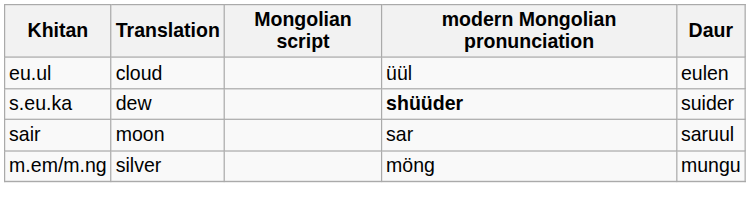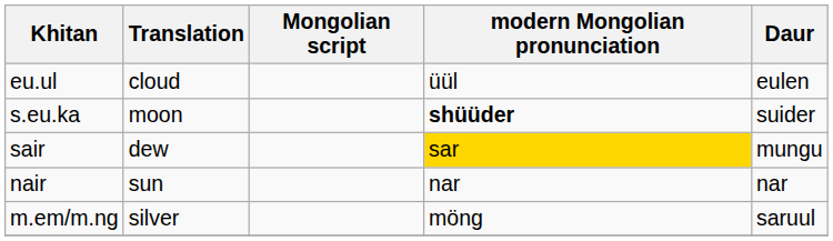s.eu.ka | Translation: dew -> moon
sair | Translation: moon -> dew
sair | modern Mongolian pronunciation: no background -> gold background
sair | Daur: saruul -> mungu
+ row: nair | sun | nar | nar
m.em/m.ng | Daur: mungu -> saruul
